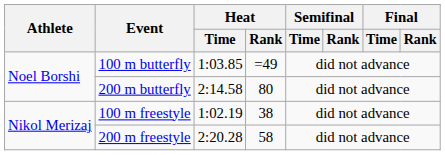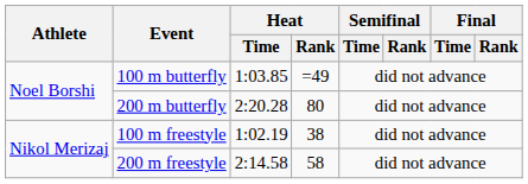200 m butterfly | Heat / Time: 2:14.58 -> 2:20.28
200 m freestyle | Heat / Time: 2:20.28 -> 2:14.58
